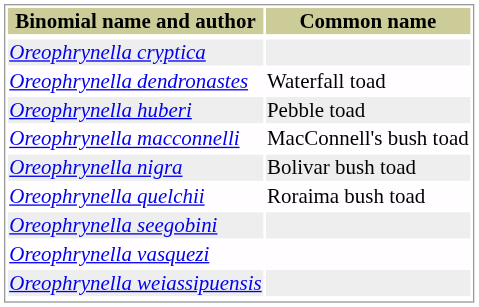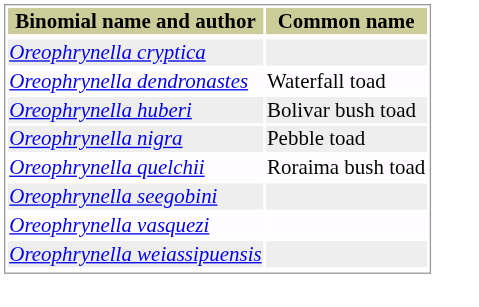Oreophrynella huberi | Common name: Pebble toad -> Bolivar bush toad
- row: Oreophrynella macconnelli | MacConnell's bush toad
Oreophrynella nigra | Common name: Bolivar bush toad -> Pebble toad
